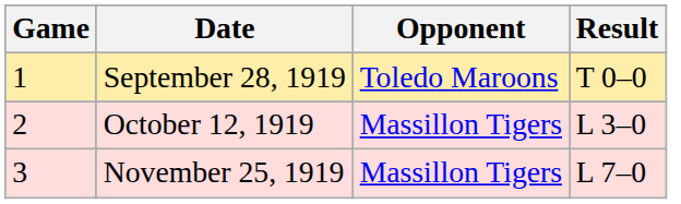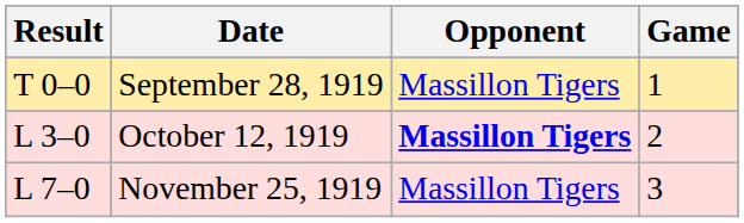columns swapped: Game <-> Result
September 28, 1919 | Opponent: Toledo Maroons -> Massillon Tigers
October 12, 1919 | Opponent: normal -> bold
